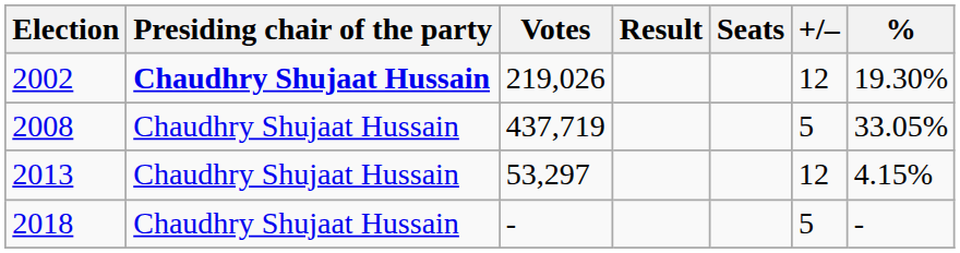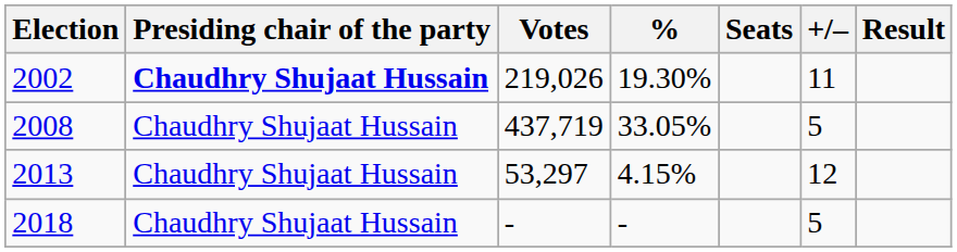columns swapped: % <-> Result
2002 | +/–: 12 -> 11
